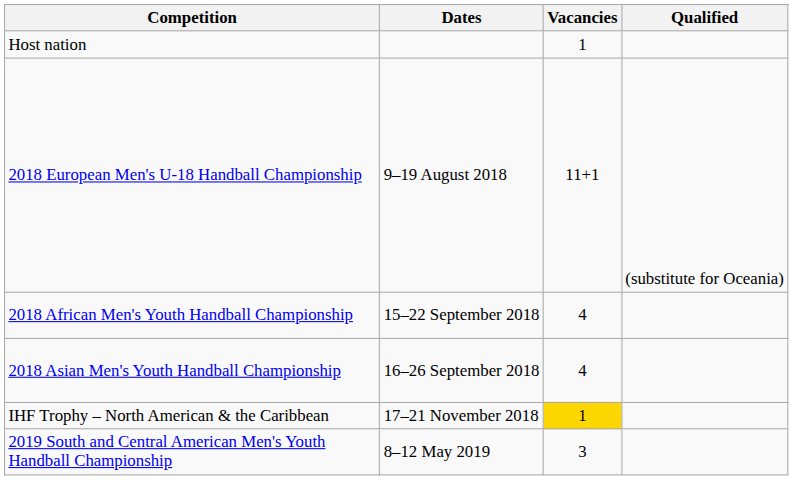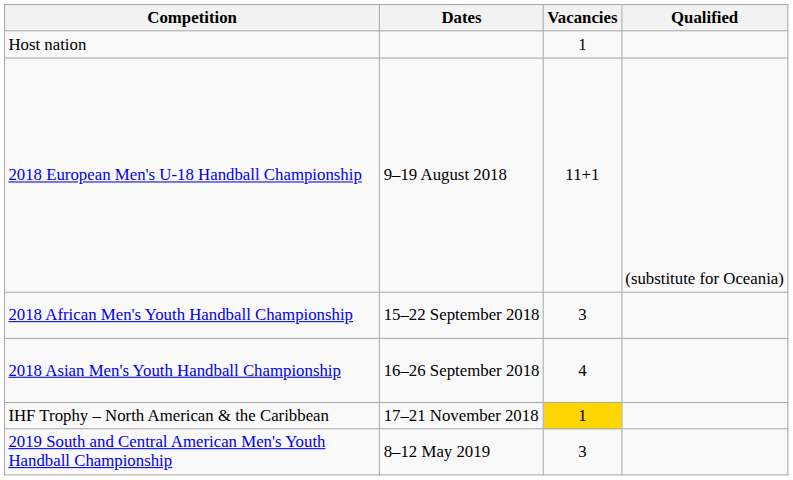2018 African Men's Youth Handball Championship | Vacancies: 4 -> 3
